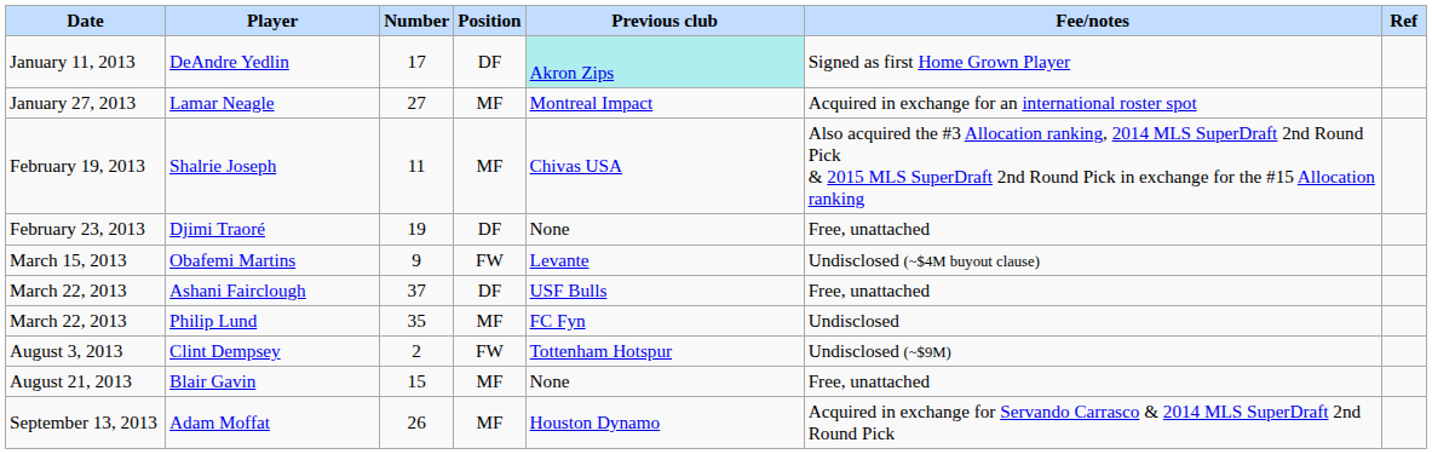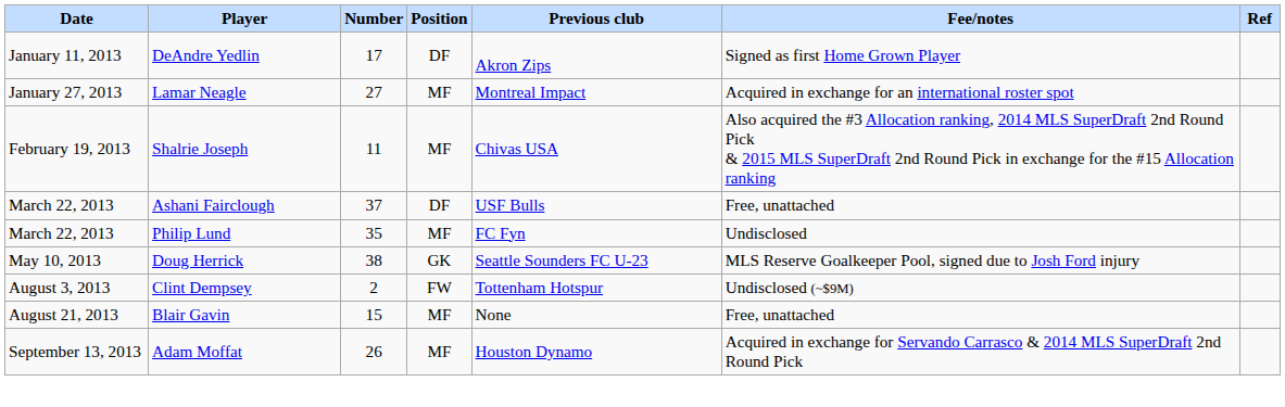DeAndre Yedlin | Previous club: paleturquoise background -> no background
- row: February 23, 2013 | Djimi Traoré | 19 | DF | None | Free, unattached
- row: March 15, 2013 | Obafemi Martins | 9 | FW | Levante | Undisclosed (~$4M buyout clause)
+ row: May 10, 2013 | Doug Herrick | 38 | GK | Seattle Sounders FC U-23 | MLS Reserve Goalkeeper Pool, signed due to Josh Ford injury
